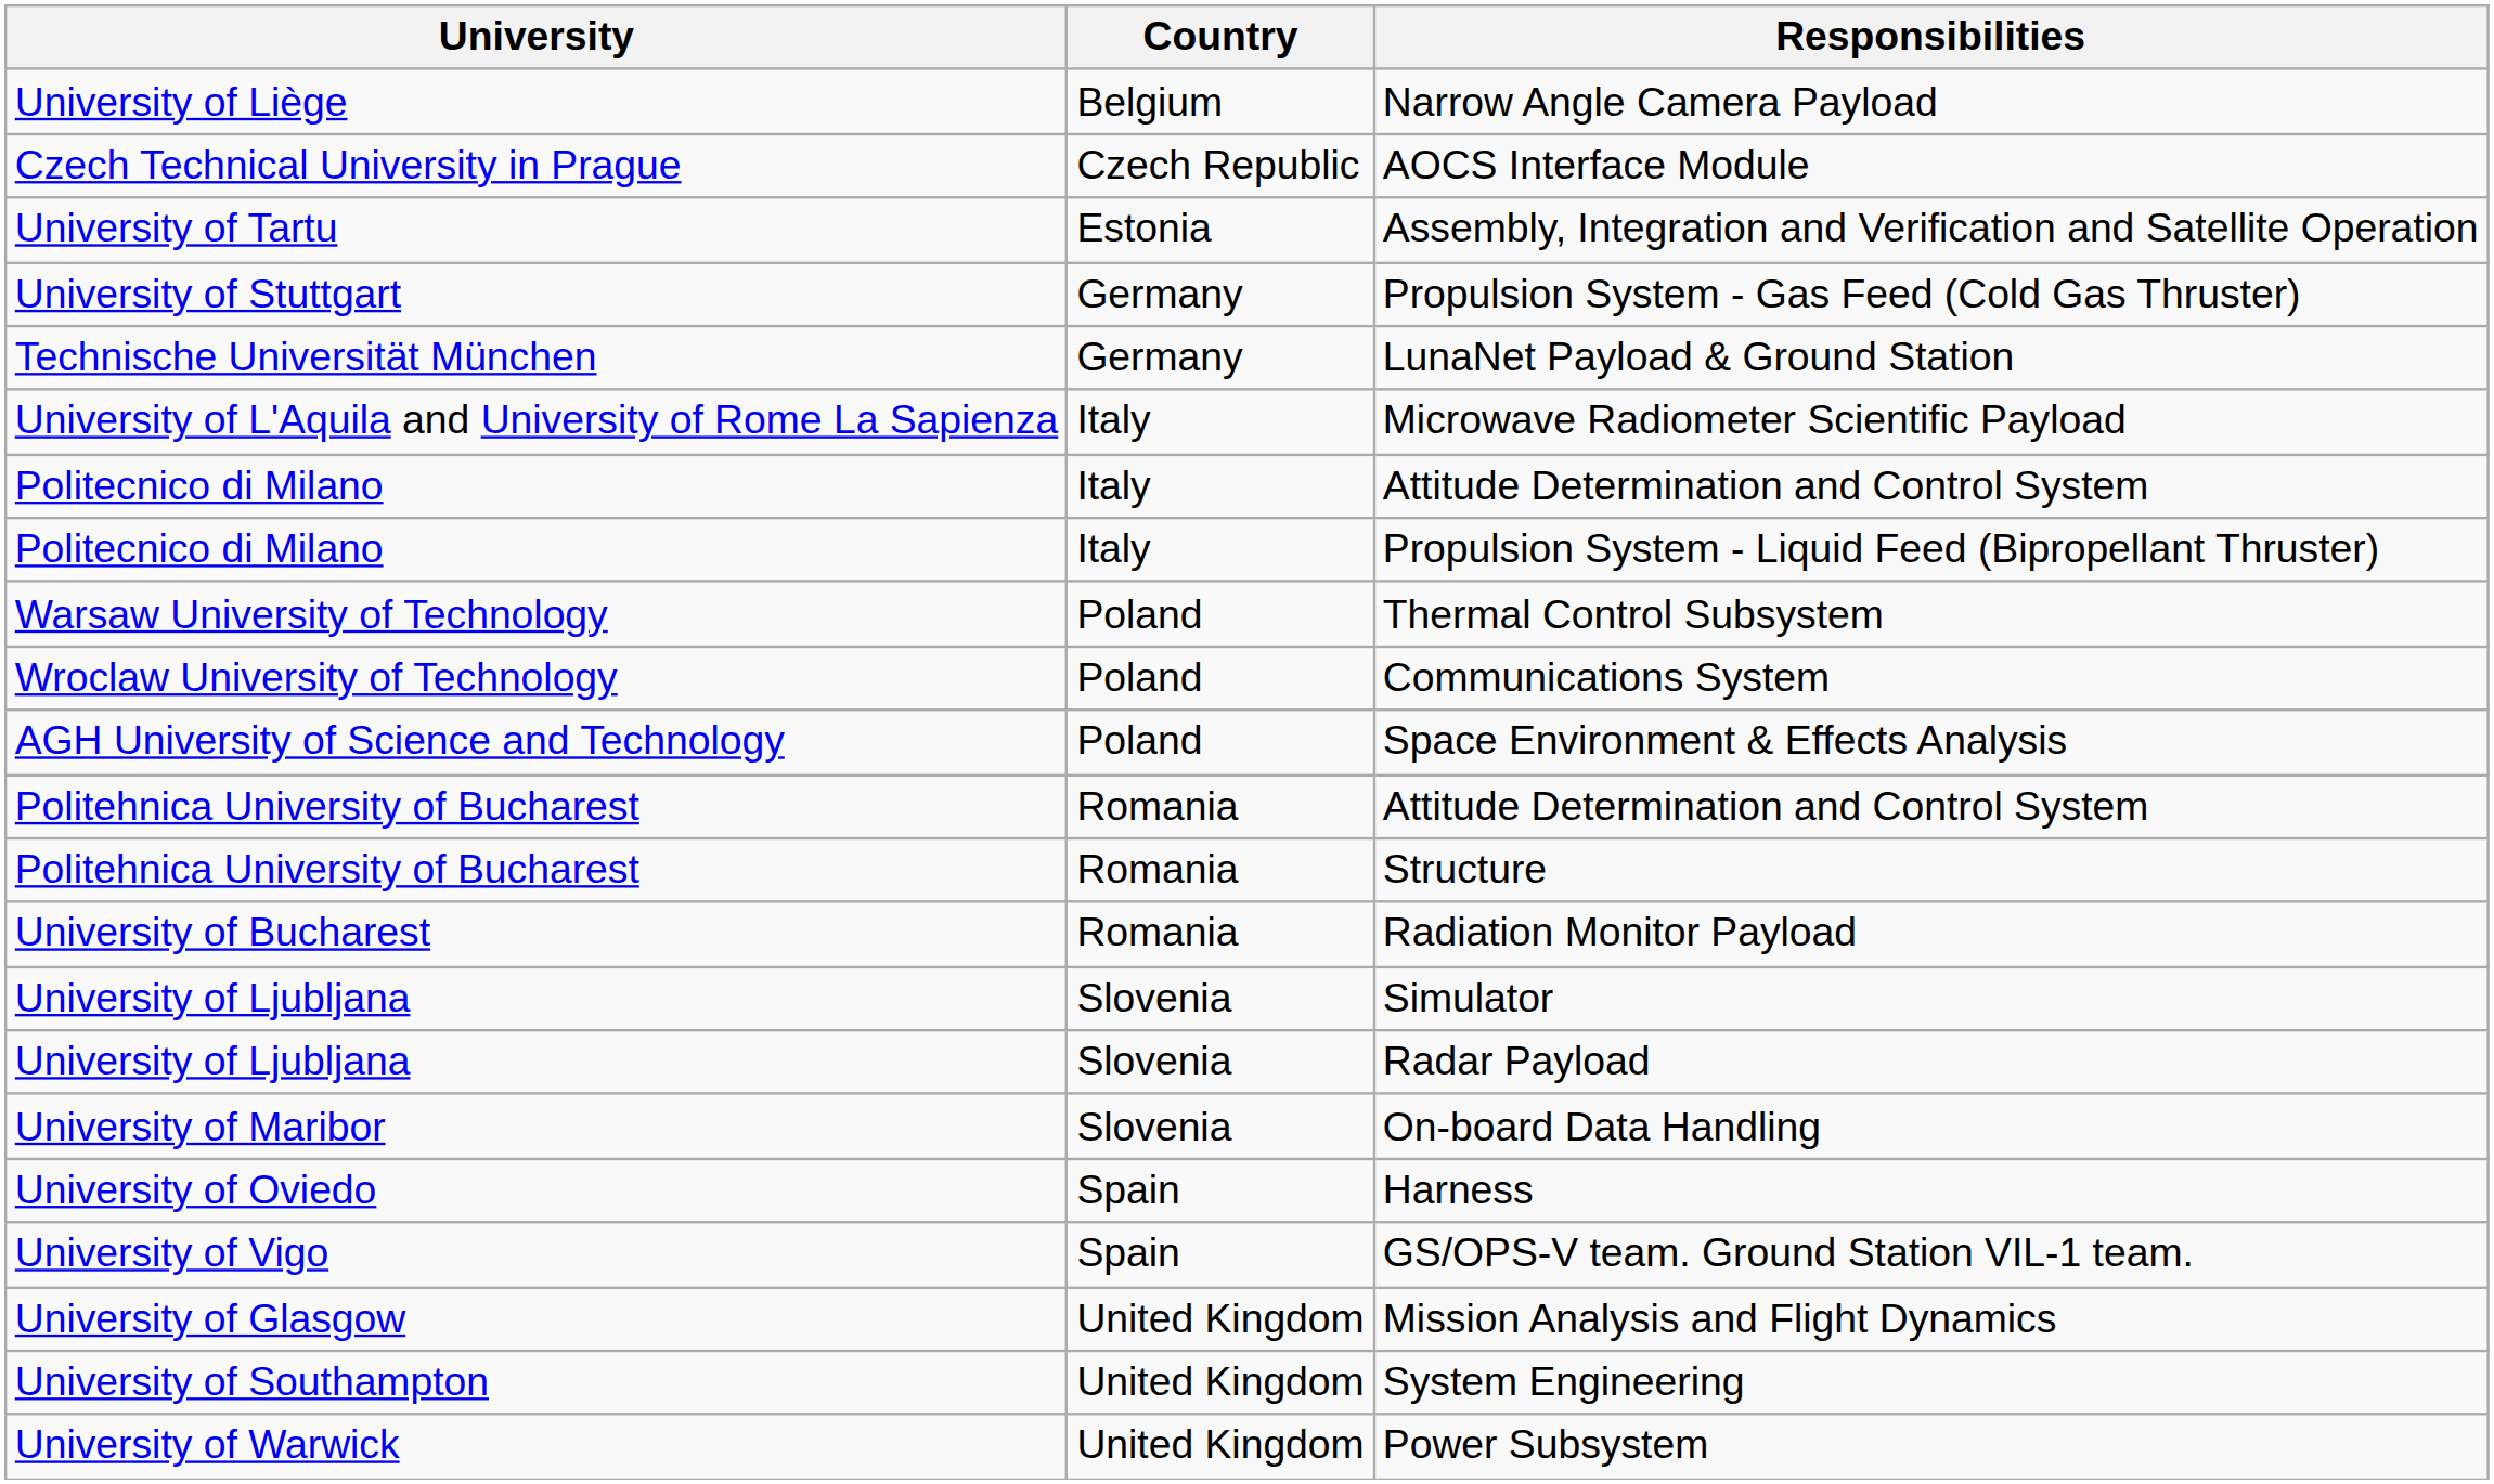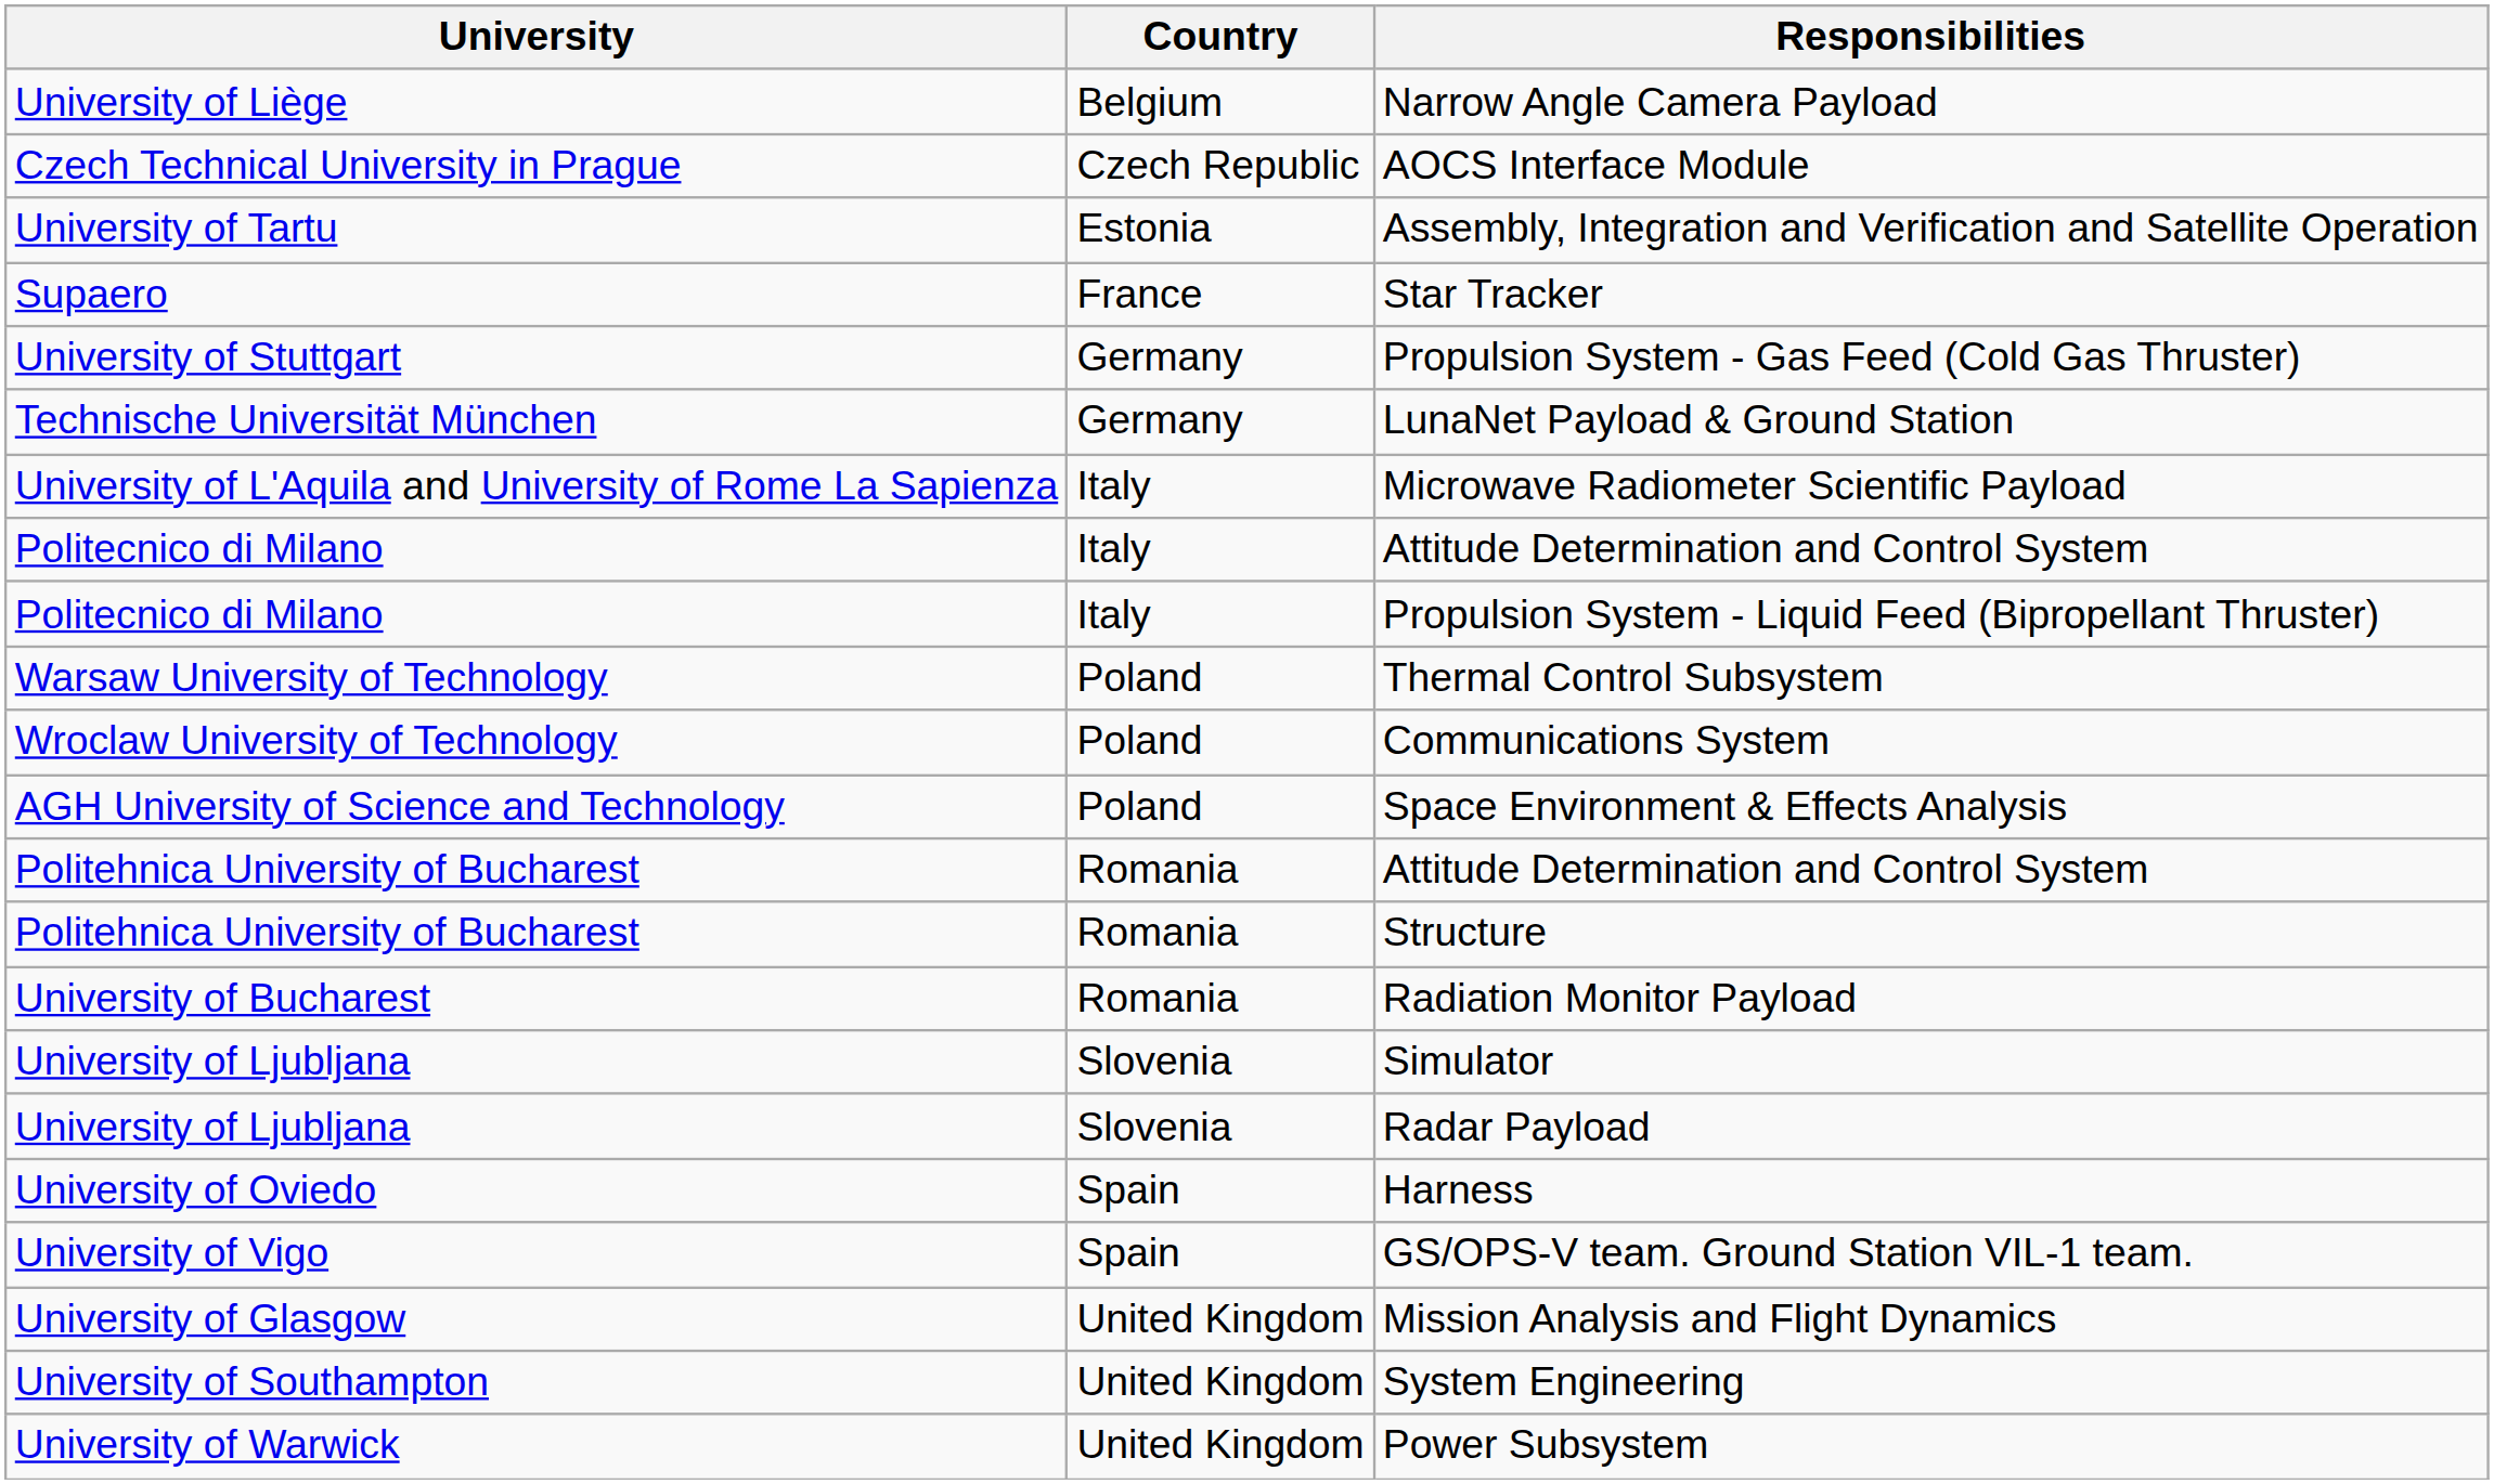+ row: Supaero | France | Star Tracker
- row: University of Maribor | Slovenia | On-board Data Handling
